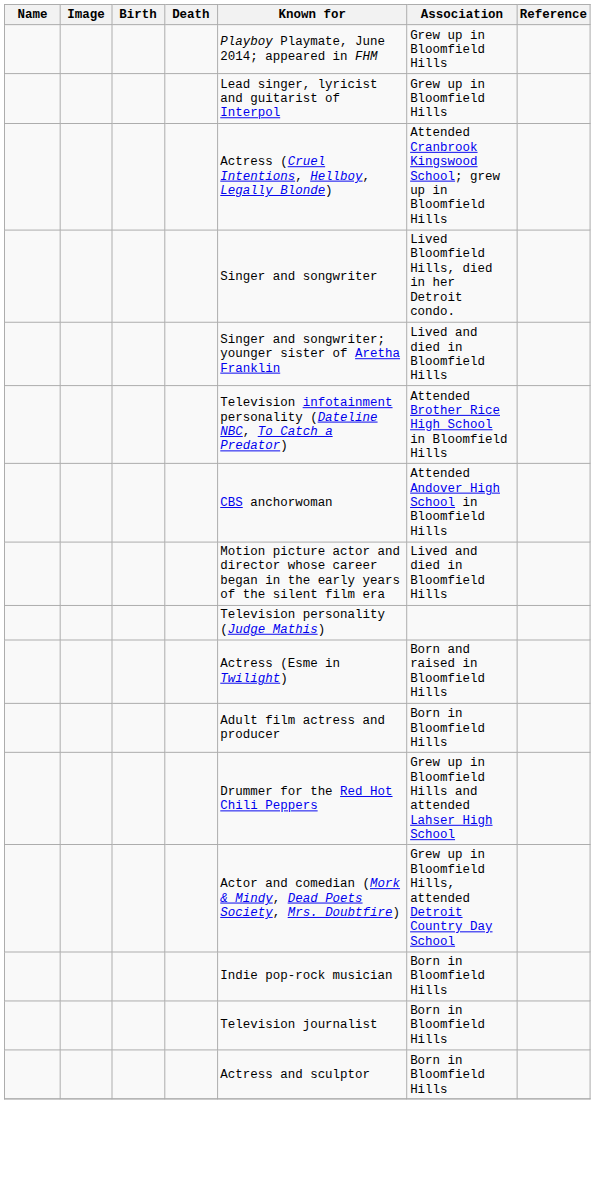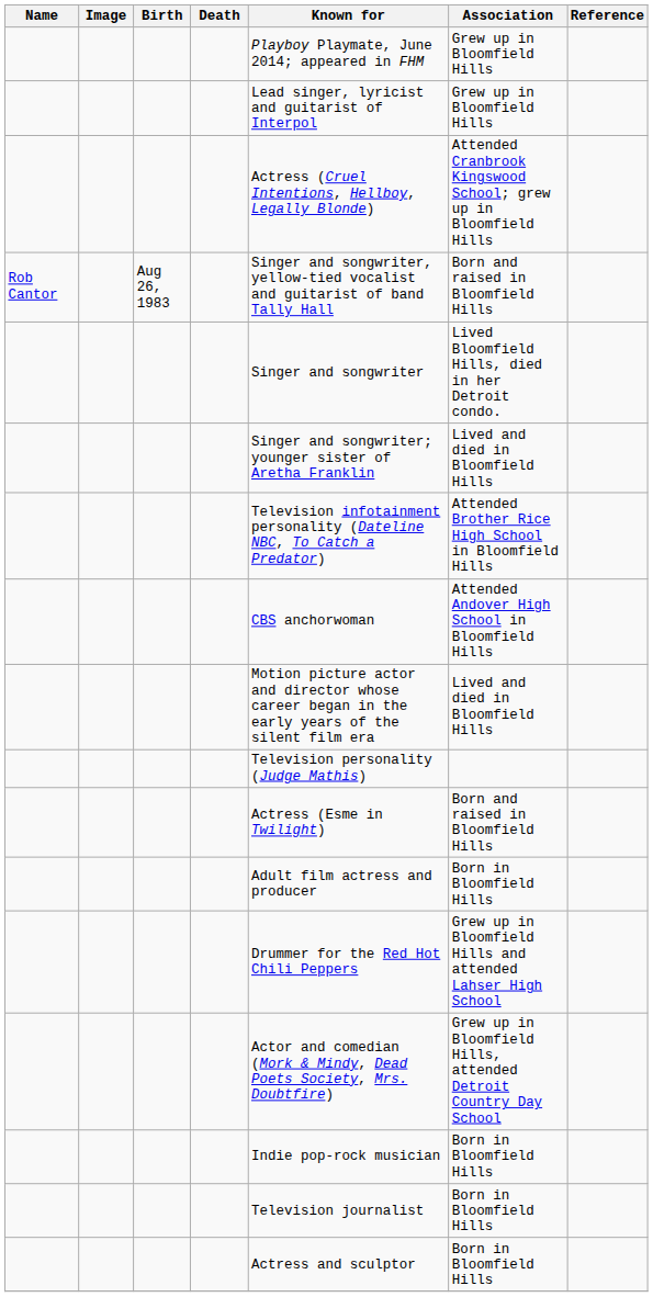+ row: Rob Cantor | Aug 26, 1983 | Singer and songwriter, yellow-tied vocalist and guitarist of band Tally Hall | Born and raised in Bloomfield Hills
